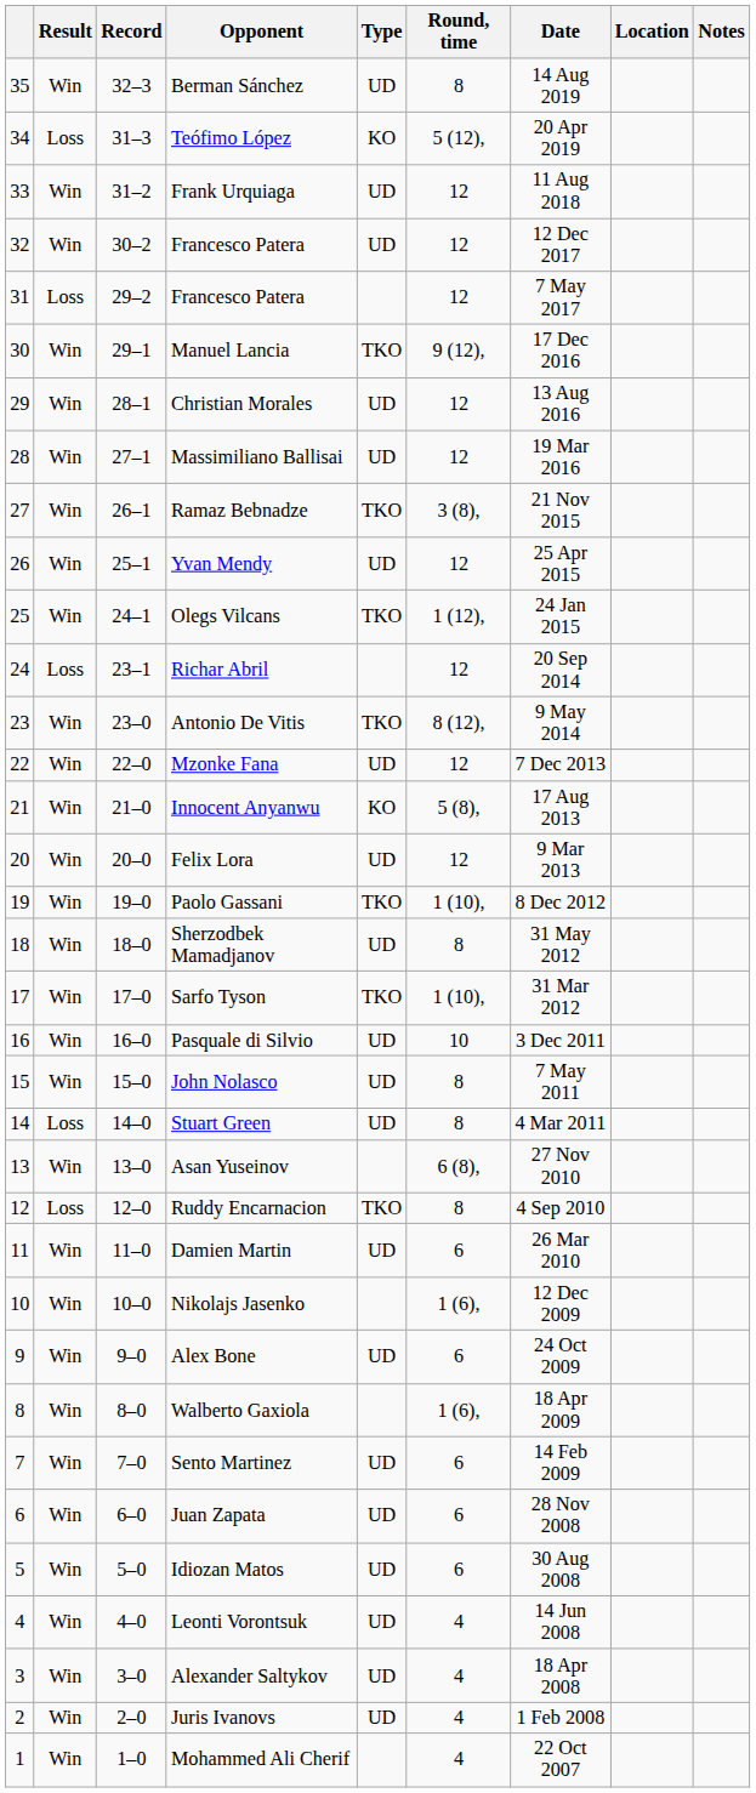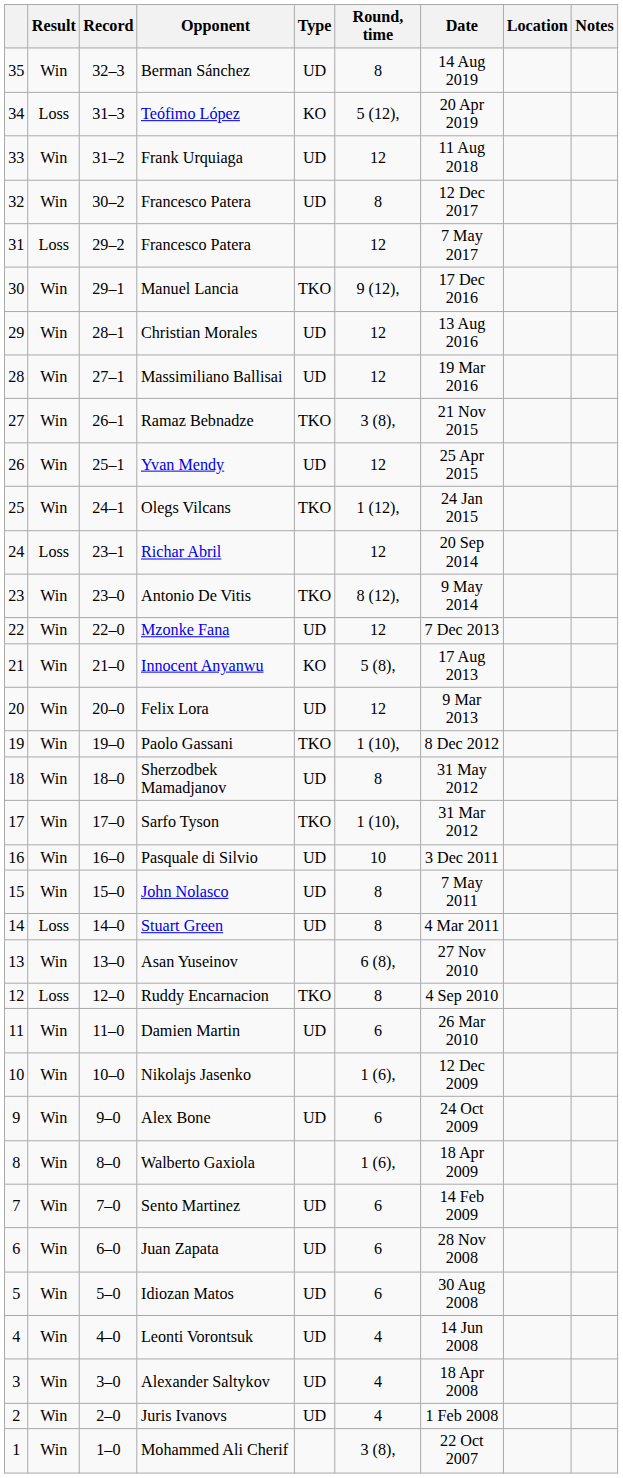32 / Francesco Patera | Round, time: 12 -> 8
Mohammed Ali Cherif | Round, time: 4 -> 3 (8),
